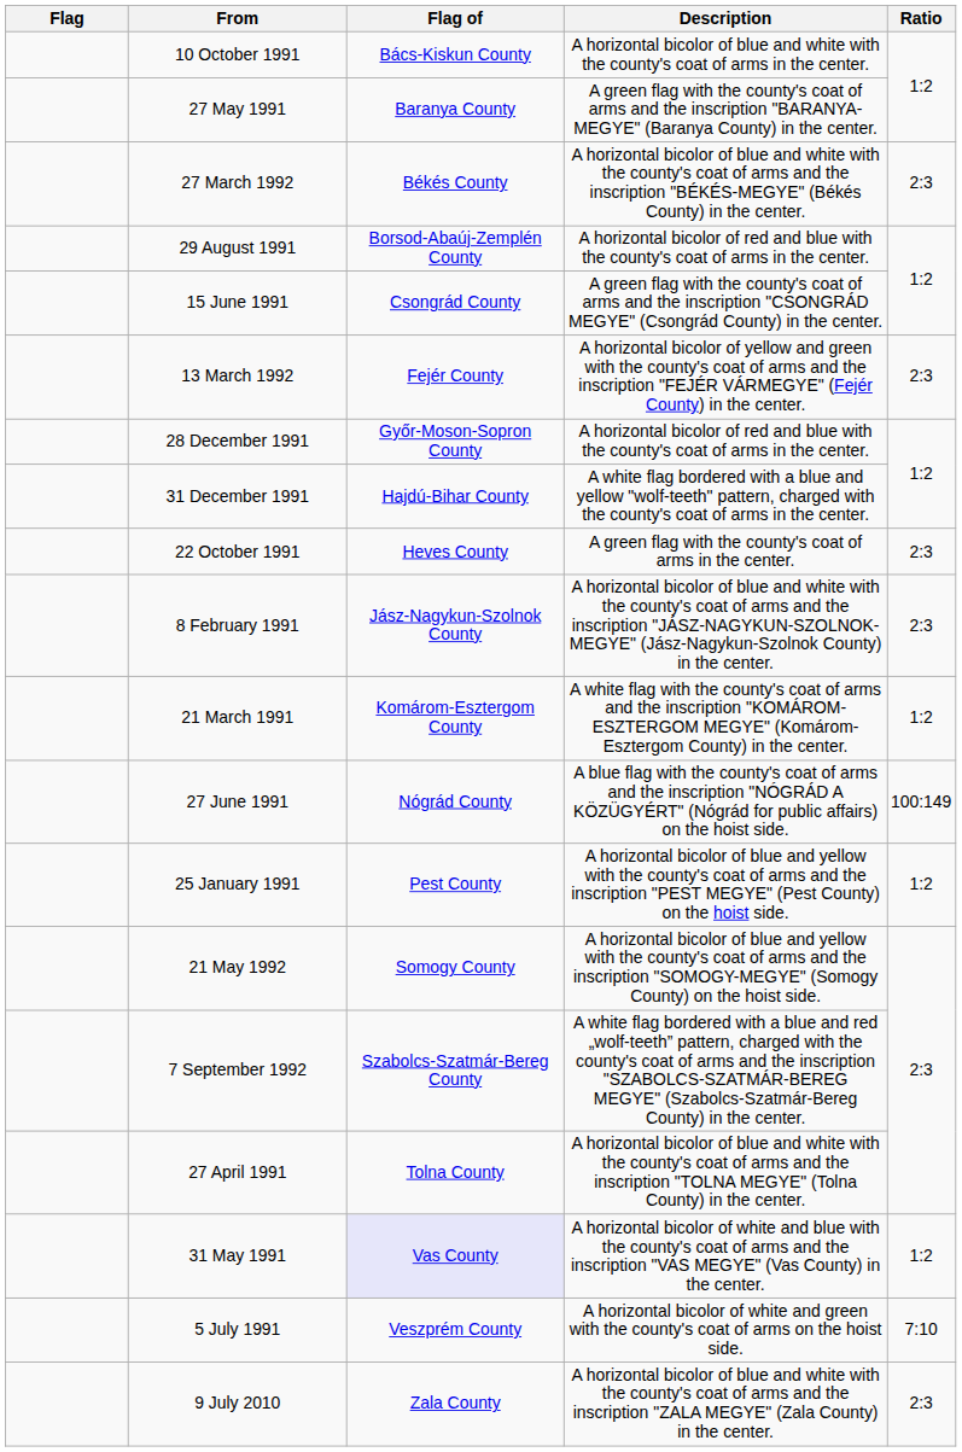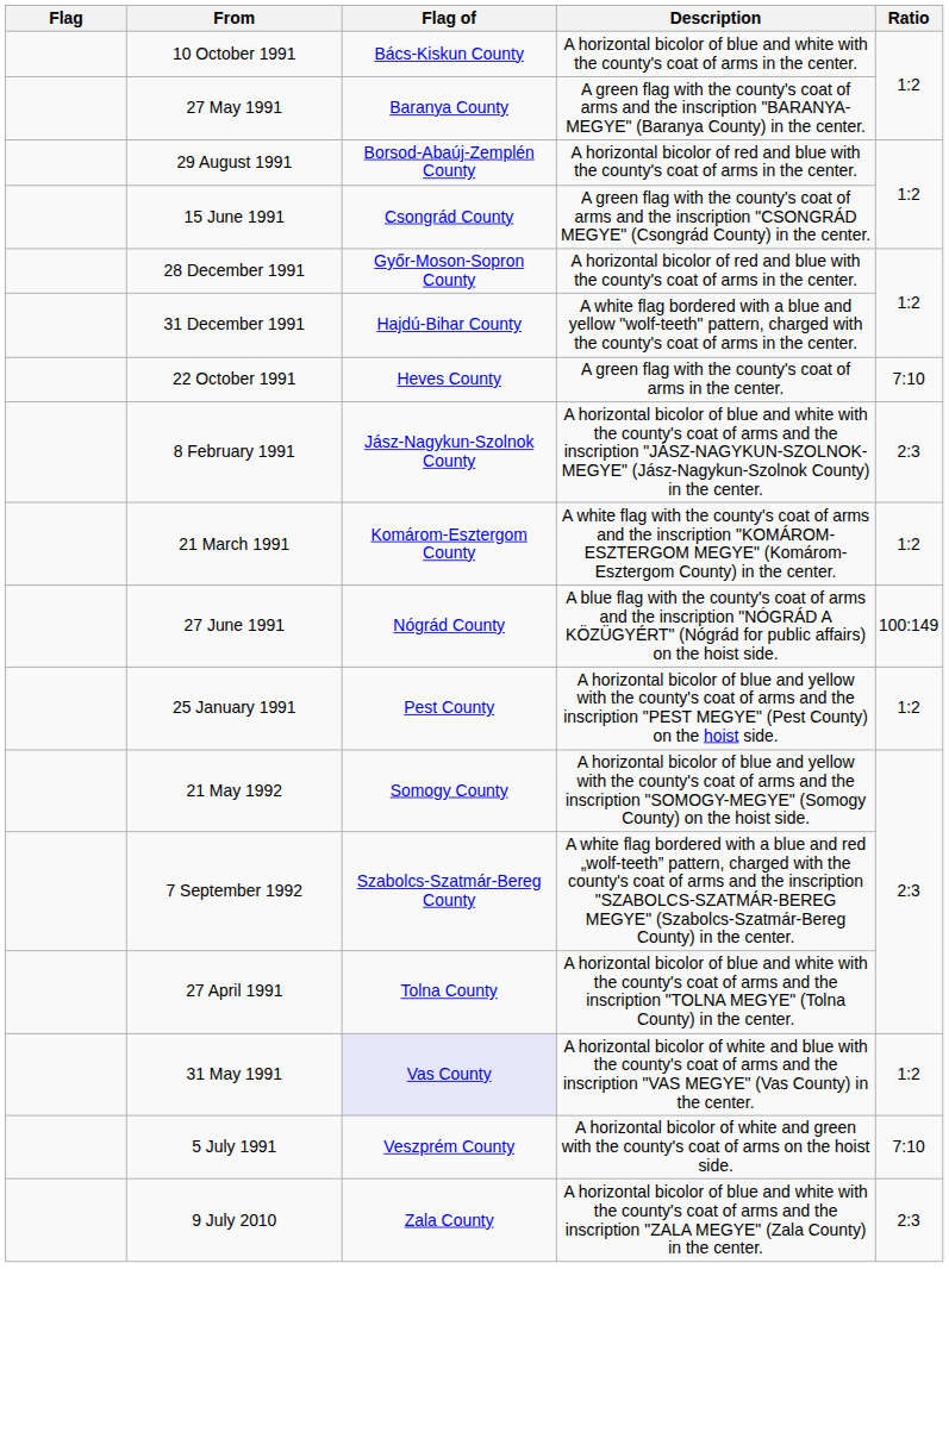- row: 27 March 1992 | Békés County | A horizontal bicolor of blue and white with the county's coat of arms and the inscription "BÉKÉS-MEGYE" (Békés County) in the center. | 2:3
- row: 13 March 1992 | Fejér County | A horizontal bicolor of yellow and green with the county's coat of arms and the inscription "FEJÉR VÁRMEGYE" (Fejér County) in the center. | 2:3
22 October 1991 | Ratio: 2:3 -> 7:10
